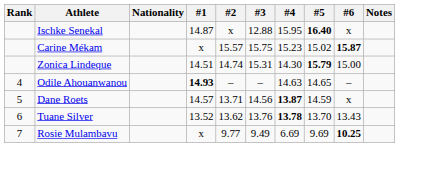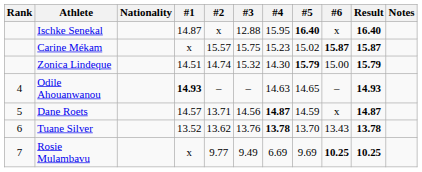+ column: Result | 16.40 | 15.87 | 15.79 | 14.93 | 14.87 | 13.78 | 10.25
Zonica Lindeque | #3: 15.31 -> 15.32
Dane Roets | #4: 13.87 -> 14.87
